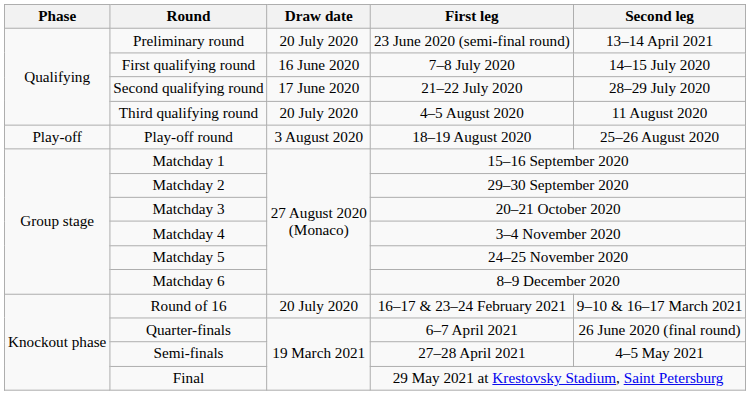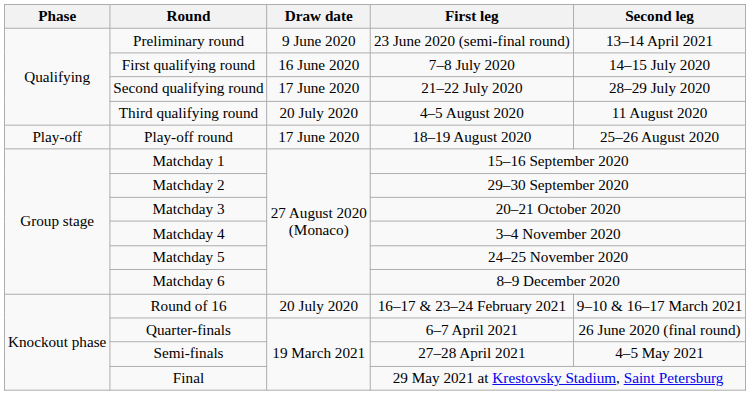Preliminary round | Draw date: 20 July 2020 -> 9 June 2020
Play-off round | Draw date: 3 August 2020 -> 17 June 2020
